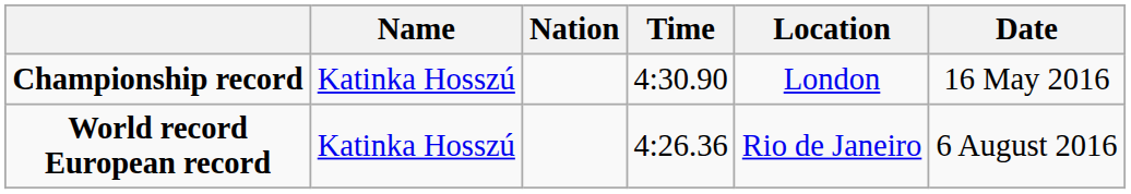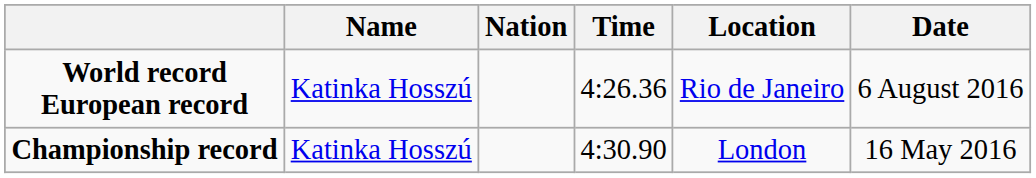rows swapped: World record European record <-> Championship record
